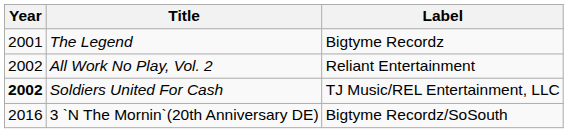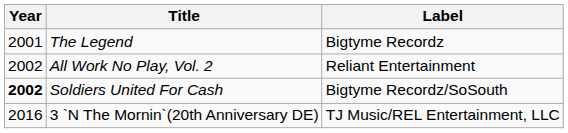Soldiers United For Cash | Label: TJ Music/REL Entertainment, LLC -> Bigtyme Recordz/SoSouth
3 `N The Mornin`(20th Anniversary DE) | Label: Bigtyme Recordz/SoSouth -> TJ Music/REL Entertainment, LLC
